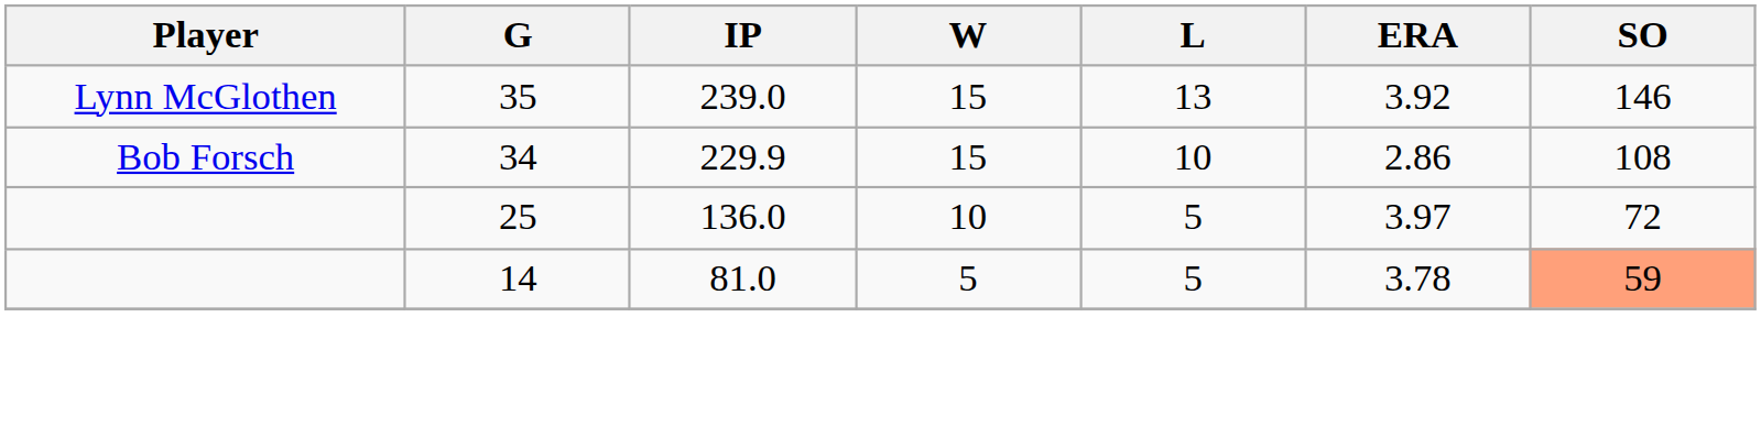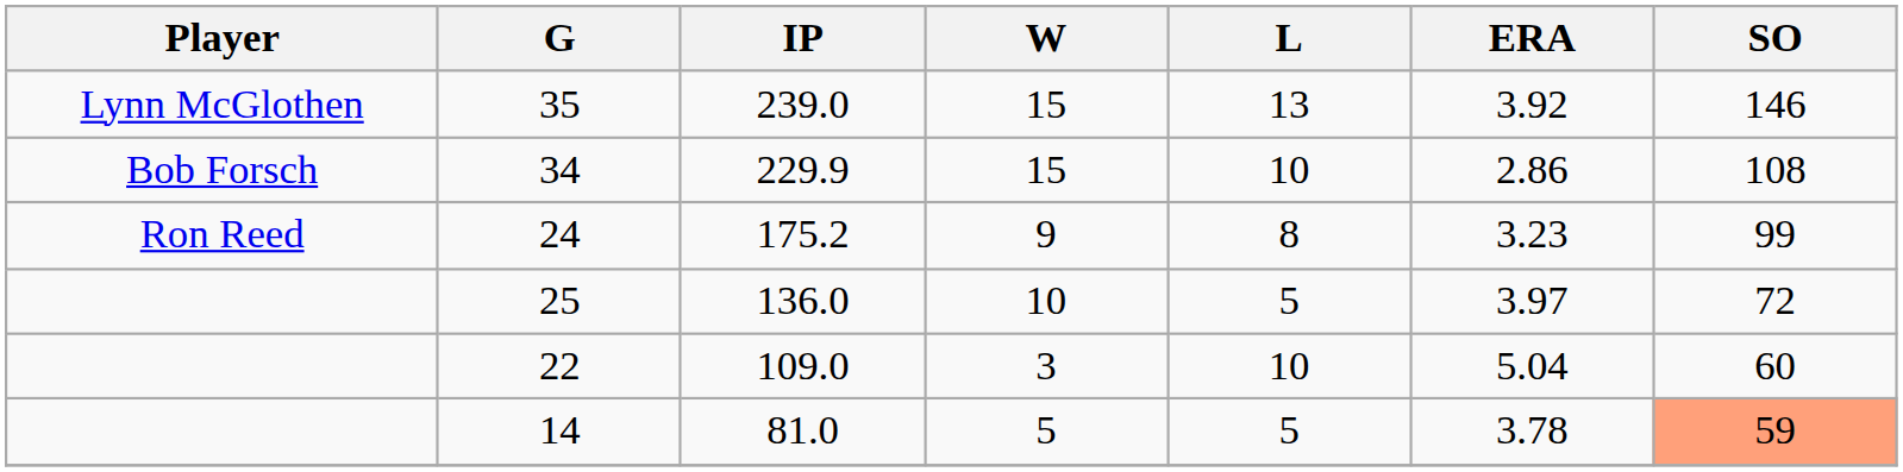+ row: Ron Reed | 24 | 175.2 | 9 | 8 | 3.23 | 99
+ row: 22 | 109.0 | 3 | 10 | 5.04 | 60
